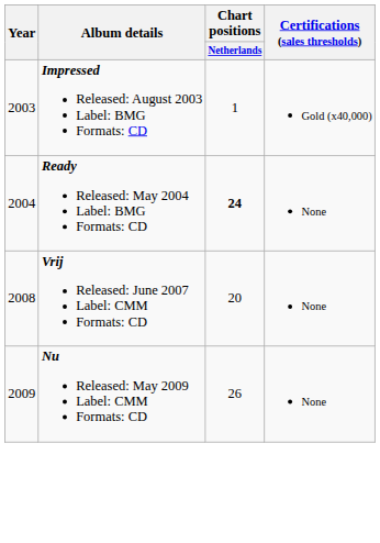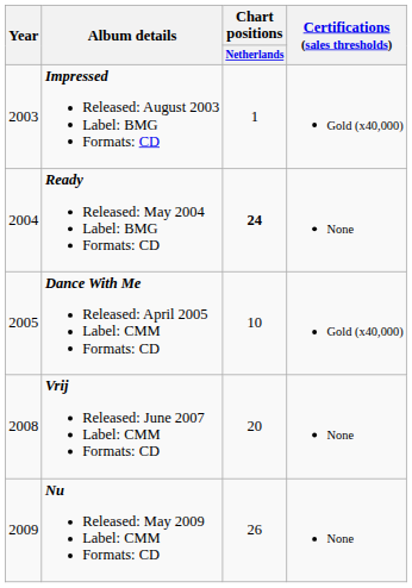+ row: 2005 | Dance With Me Released: April 2005 Label: CMM Formats: CD | 10 | Gold (x40,000)
